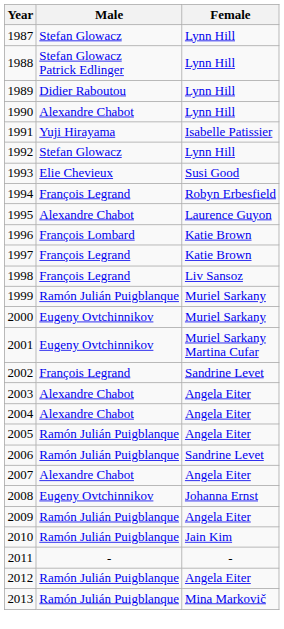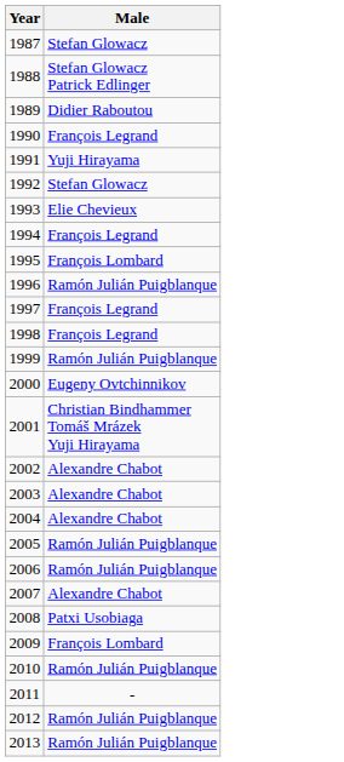- column: Female | Lynn Hill | Lynn Hill | Lynn Hill | Lynn Hill | Isabelle Patissier | Lynn Hill | Susi Good | Robyn Erbesfield | Laurence Guyon | Katie Brown | Katie Brown | Liv Sansoz | Muriel Sarkany | Muriel Sarkany | Muriel Sarkany Martina Cufar | Sandrine Levet | Angela Eiter | Angela Eiter | Angela Eiter | Sandrine Levet | Angela Eiter | Johanna Ernst | Angela Eiter | Jain Kim | - | Angela Eiter | Mina Markovič
1990 | Male: Alexandre Chabot -> François Legrand
1995 | Male: Alexandre Chabot -> François Lombard
1996 | Male: François Lombard -> Ramón Julián Puigblanque
2001 | Male: Eugeny Ovtchinnikov -> Christian Bindhammer Tomáš Mrázek Yuji Hirayama
2002 | Male: François Legrand -> Alexandre Chabot
2008 | Male: Eugeny Ovtchinnikov -> Patxi Usobiaga
2009 | Male: Ramón Julián Puigblanque -> François Lombard
